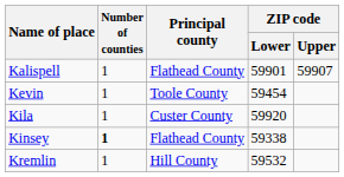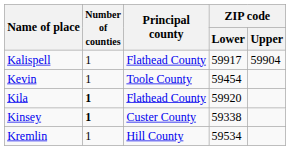Kalispell | ZIP code / Lower: 59901 -> 59917
Kalispell | ZIP code / Upper: 59907 -> 59904
Kila | Number of counties: normal -> bold
Kila | Principal county: Custer County -> Flathead County
Kinsey | Principal county: Flathead County -> Custer County
Kremlin | ZIP code / Lower: 59532 -> 59534
